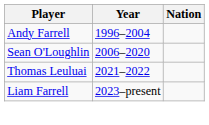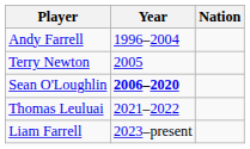+ row: Terry Newton | 2005
Sean O'Loughlin | Year: normal -> bold
